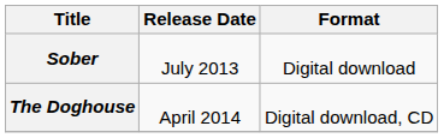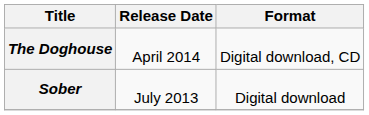rows swapped: Sober <-> The Doghouse
